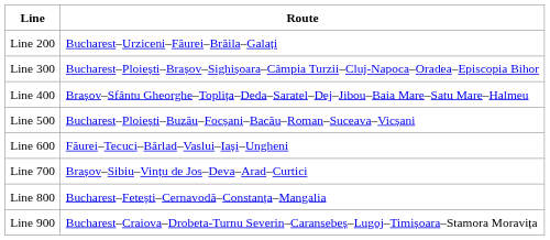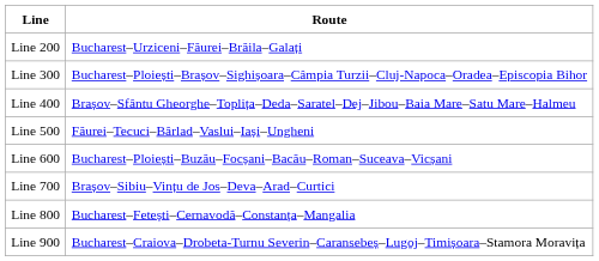Line 500 | Route: Bucharest–Ploiești–Buzău–Focșani–Bacău–Roman–Suceava–Vicșani -> Făurei–Tecuci–Bârlad–Vaslui–Iași–Ungheni
Line 600 | Route: Făurei–Tecuci–Bârlad–Vaslui–Iași–Ungheni -> Bucharest–Ploiești–Buzău–Focșani–Bacău–Roman–Suceava–Vicșani
